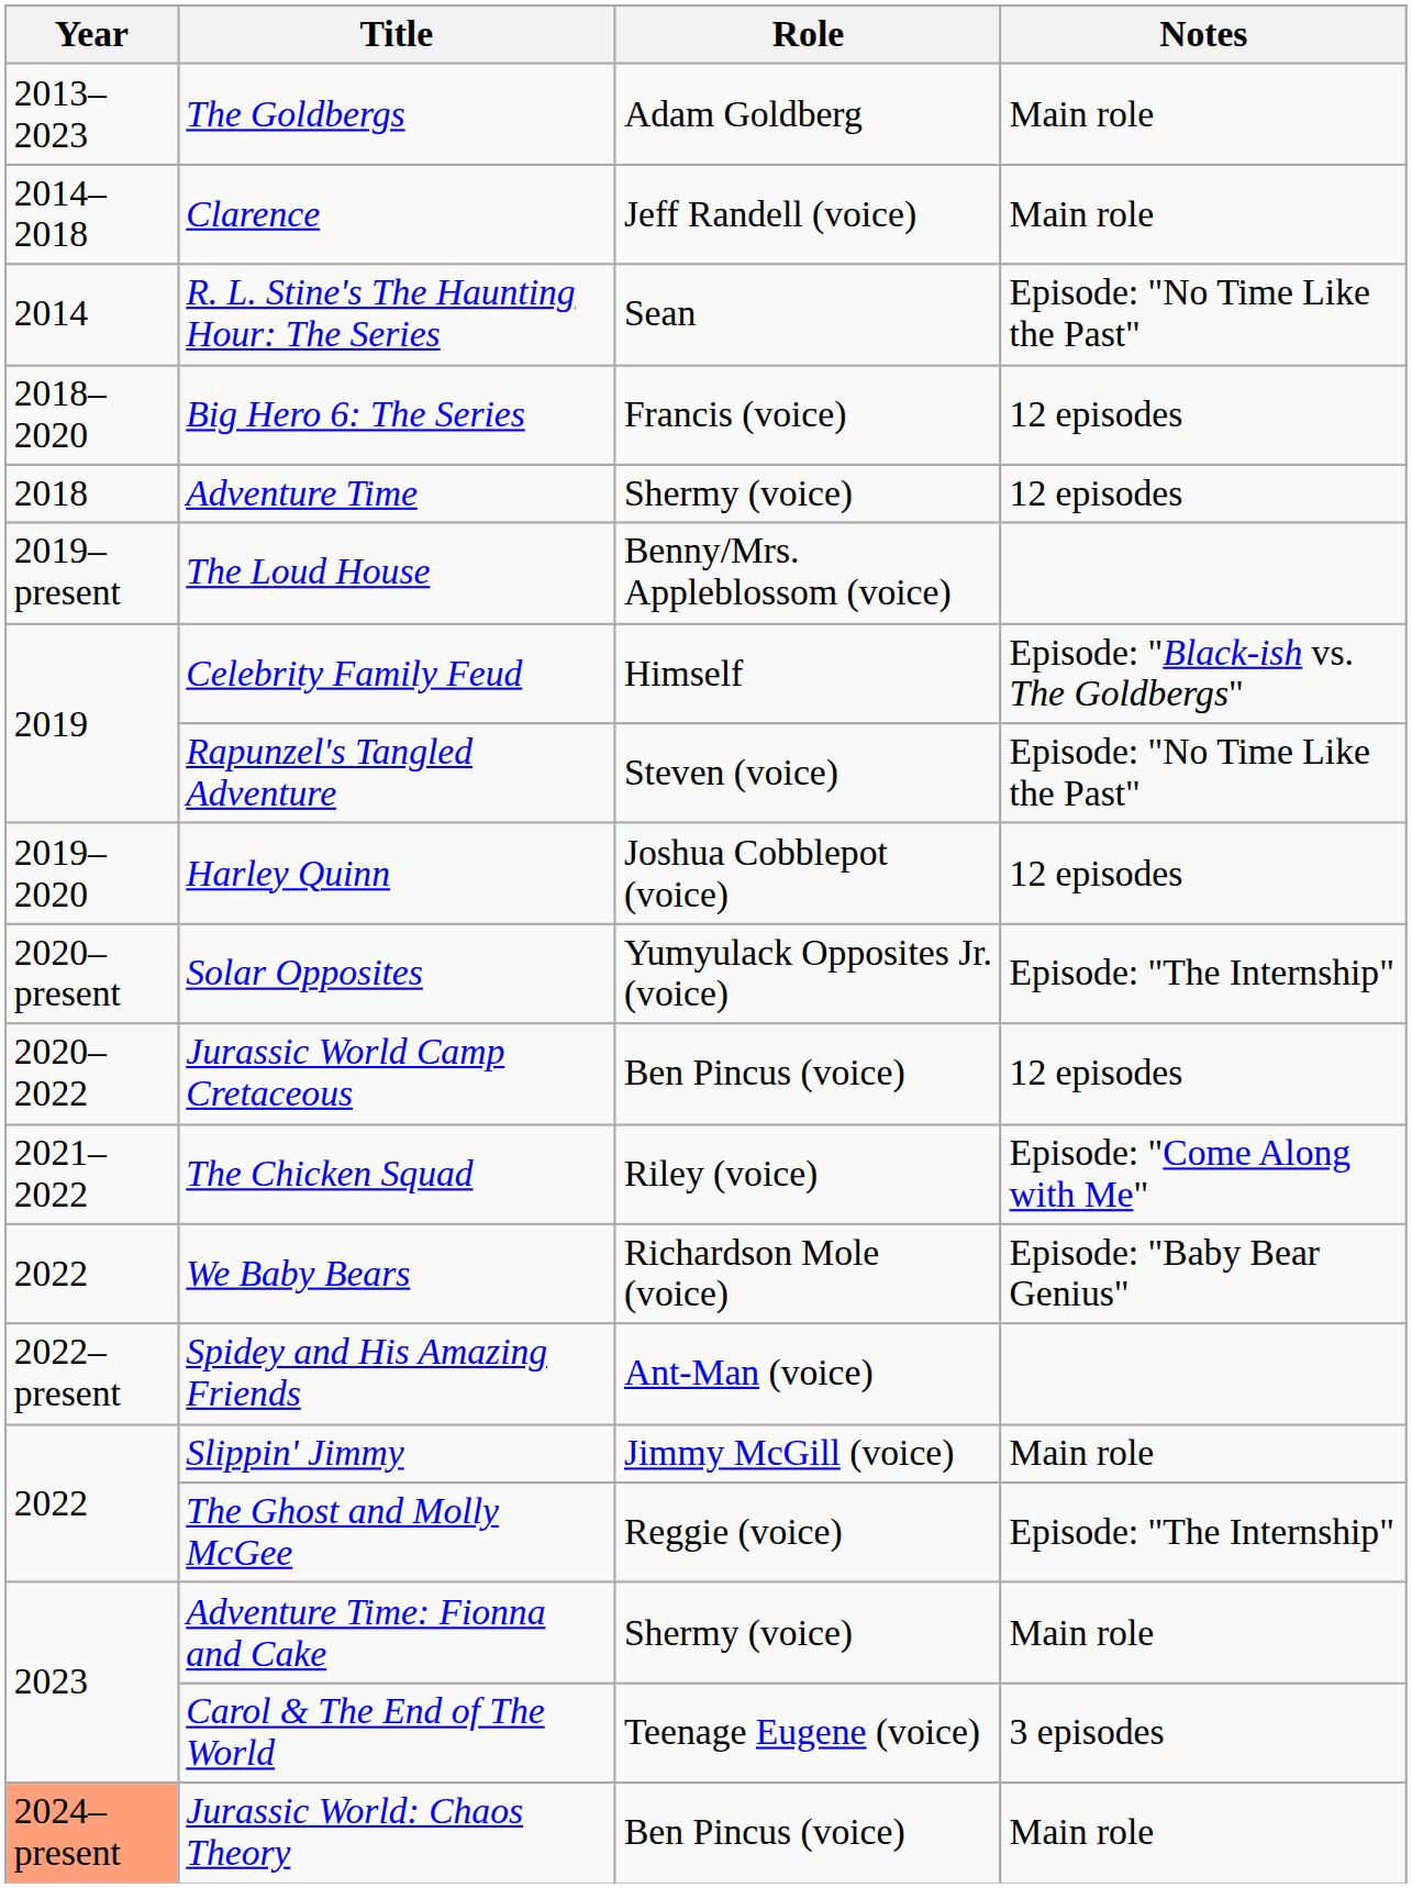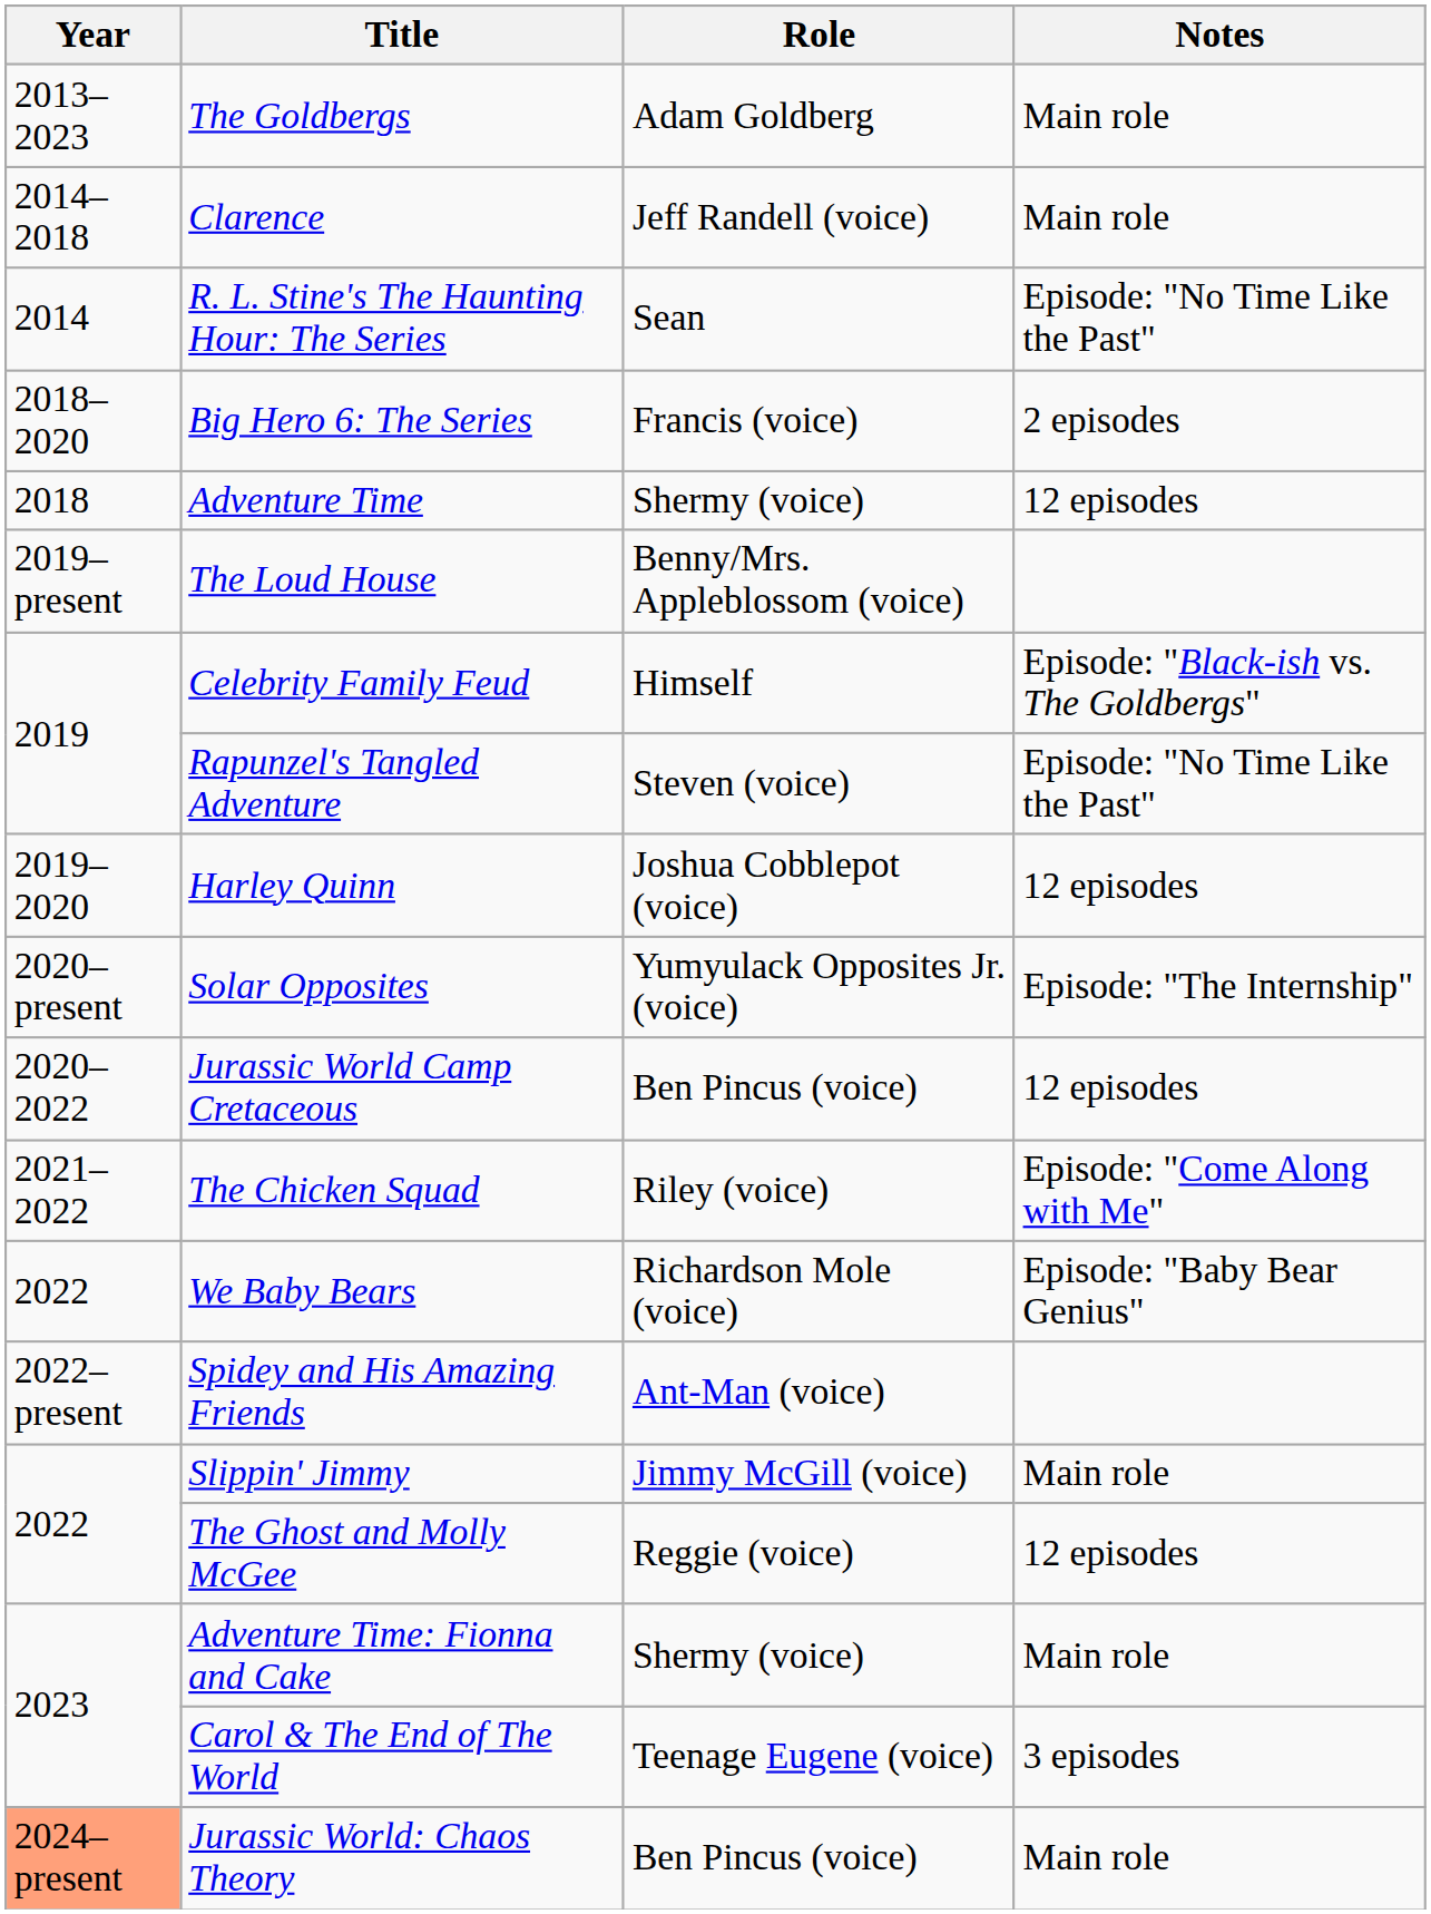Big Hero 6: The Series | Notes: 12 episodes -> 2 episodes
The Ghost and Molly McGee | Notes: Episode: "The Internship" -> 12 episodes
